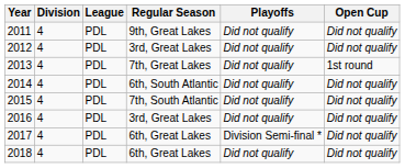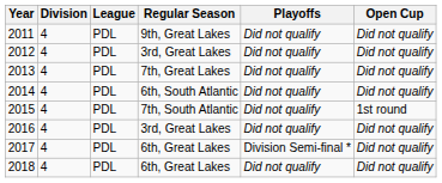2013 | Open Cup: 1st round -> Did not qualify
2015 | Open Cup: Did not qualify -> 1st round
